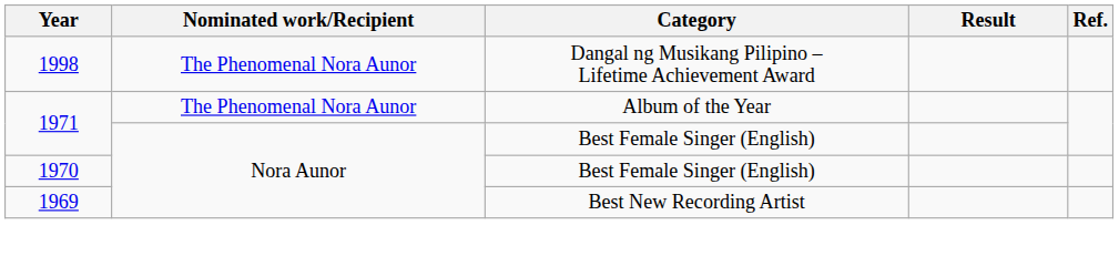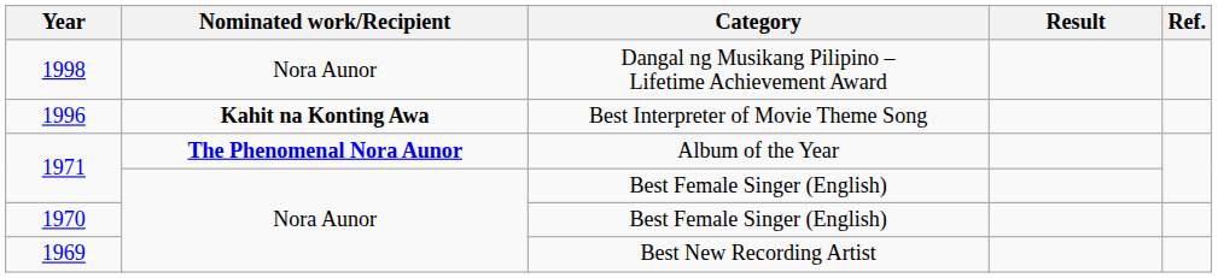1998 | Nominated work/Recipient: The Phenomenal Nora Aunor -> Nora Aunor
+ row: 1996 | Kahit na Konting Awa | Best Interpreter of Movie Theme Song
1971 / Album of the Year | Nominated work/Recipient: normal -> bold
